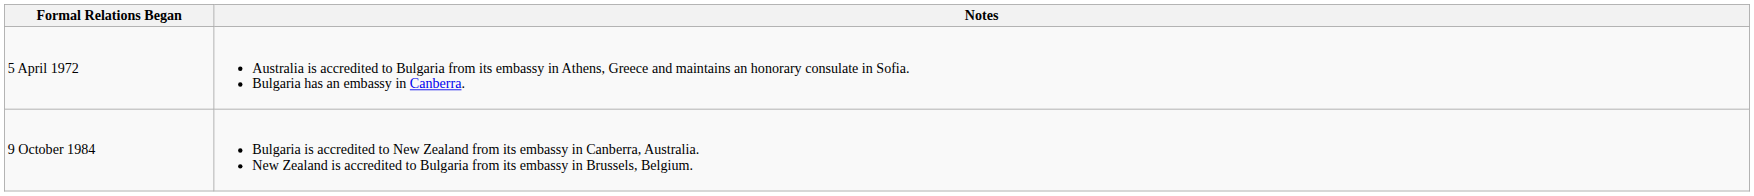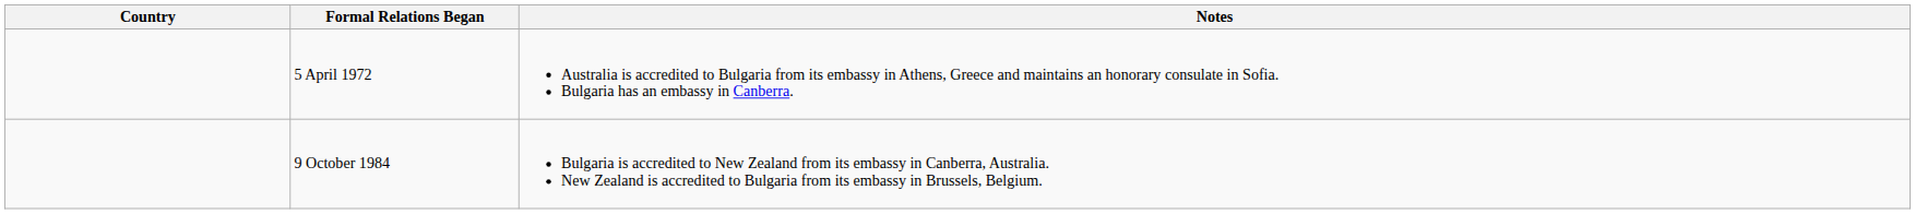+ column: Country
